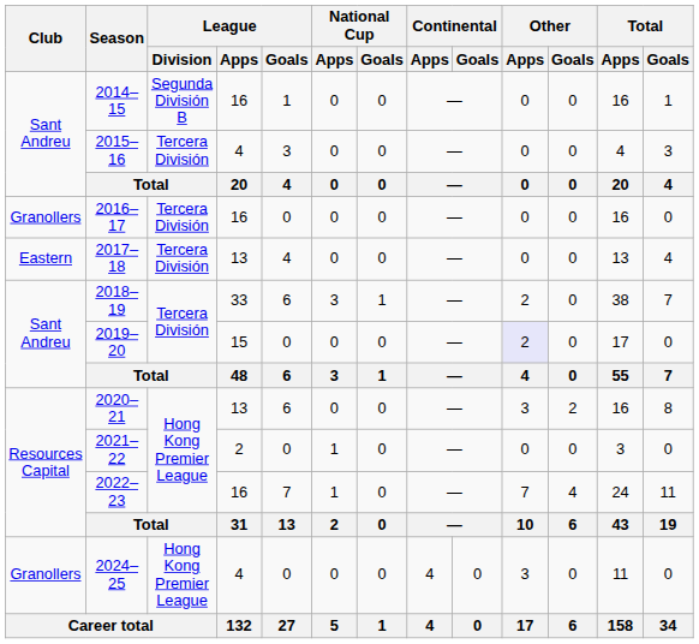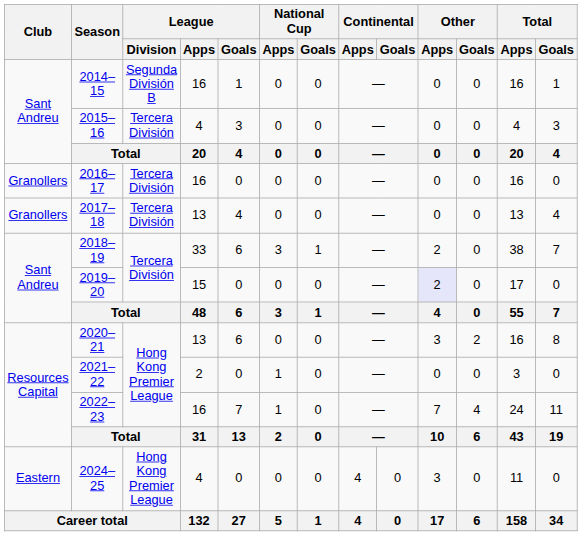2017–18 | Club: Eastern -> Granollers
2024–25 | Club: Granollers -> Eastern
